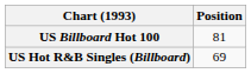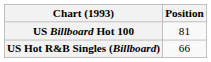US Hot R&B Singles (Billboard) | Position: 69 -> 66
